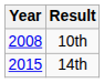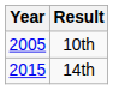10th | Year: 2008 -> 2005
